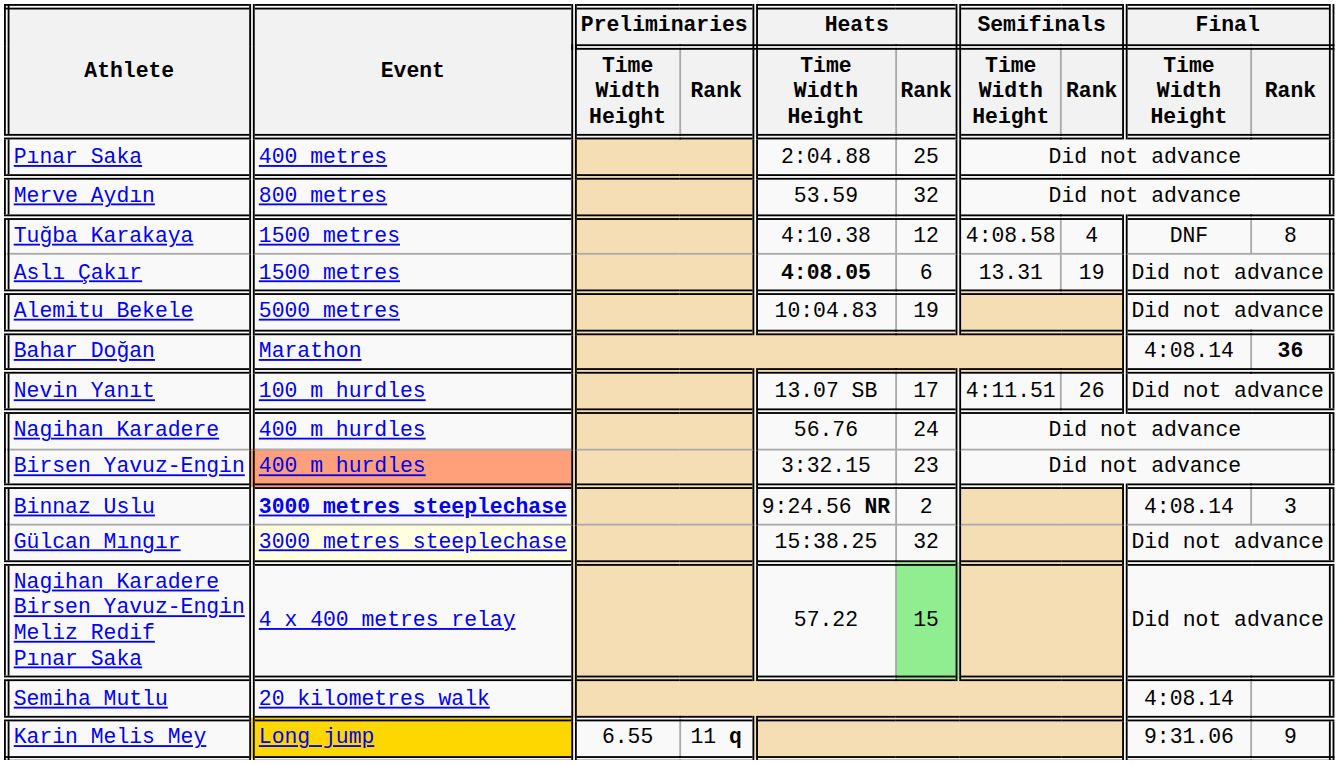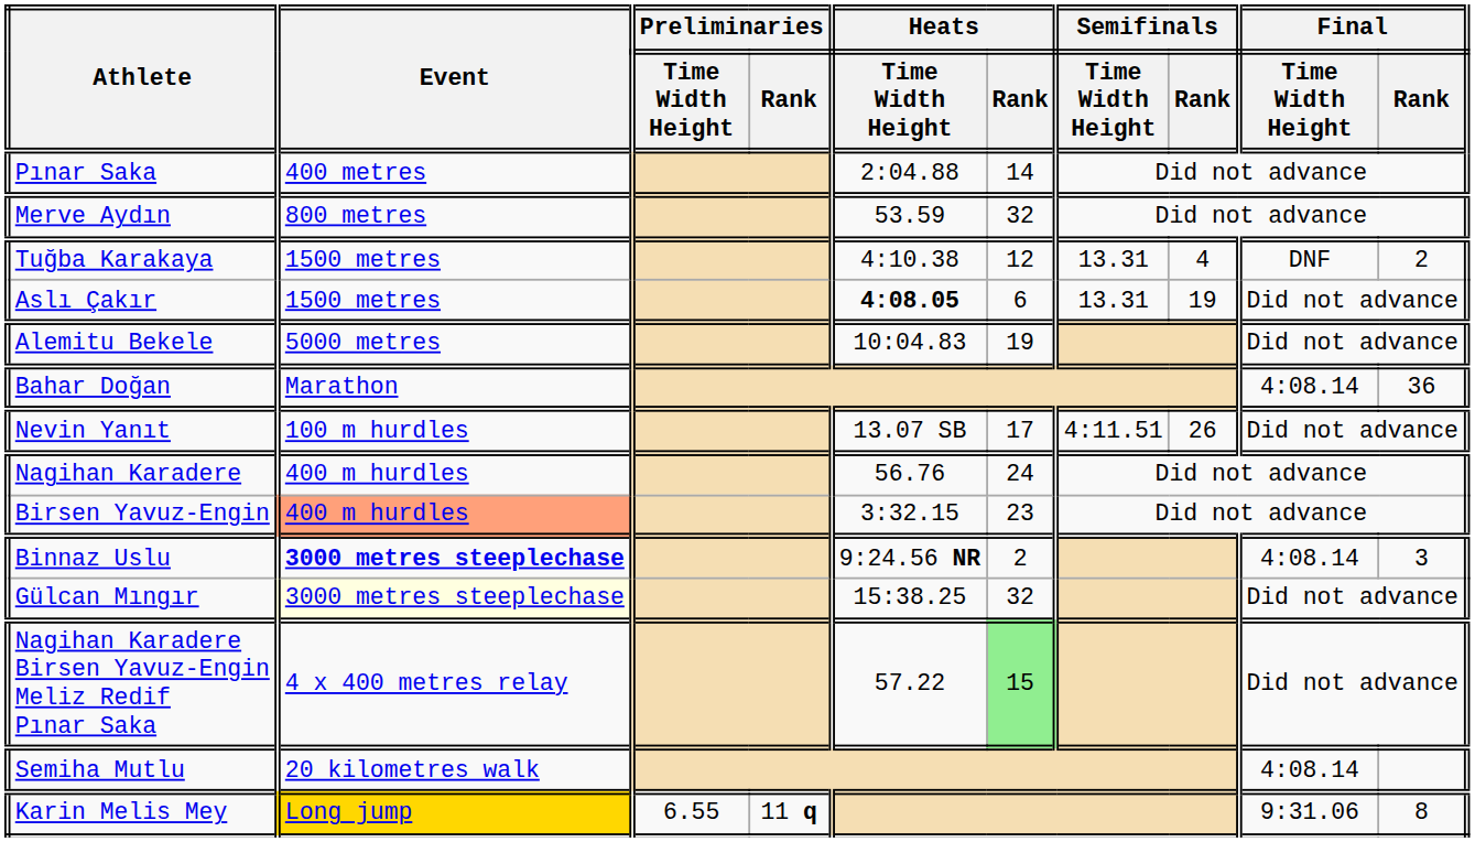Pınar Saka | Heats / Rank: 25 -> 14
Tuğba Karakaya | Semifinals / Time Width Height: 4:08.58 -> 13.31
Tuğba Karakaya | Final / Rank: 8 -> 2
Bahar Doğan | Final / Rank: bold -> normal
Karin Melis Mey | Final / Rank: 9 -> 8
